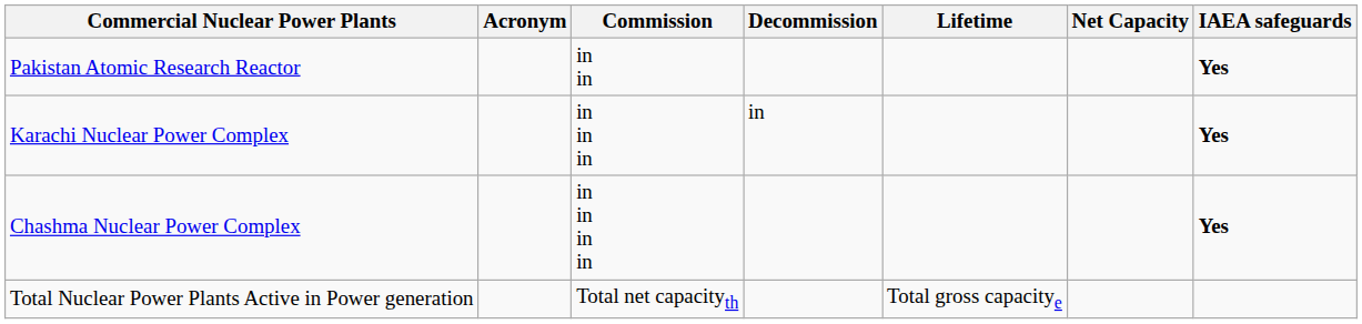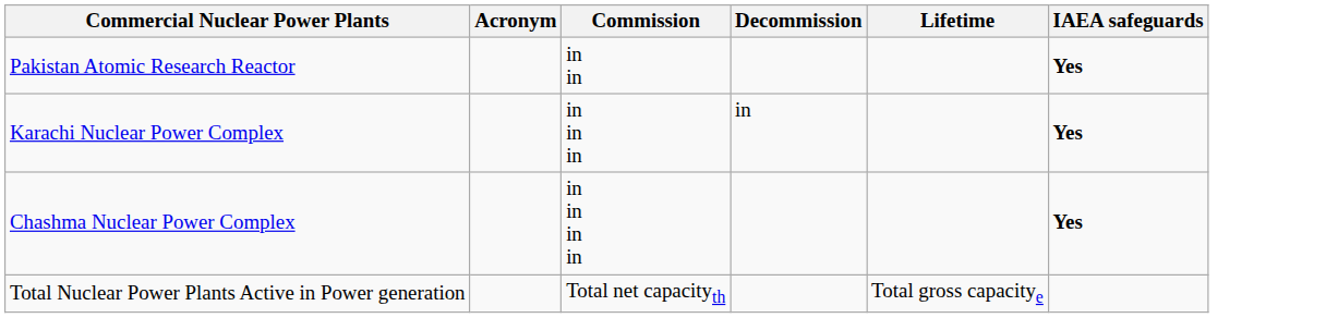- column: Net Capacity
